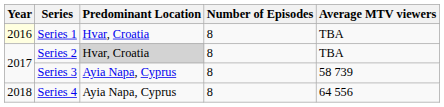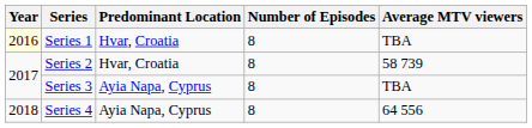Series 2 | Predominant Location: lightgrey background -> no background
Series 2 | Average MTV viewers: TBA -> 58 739
Series 3 | Average MTV viewers: 58 739 -> TBA
